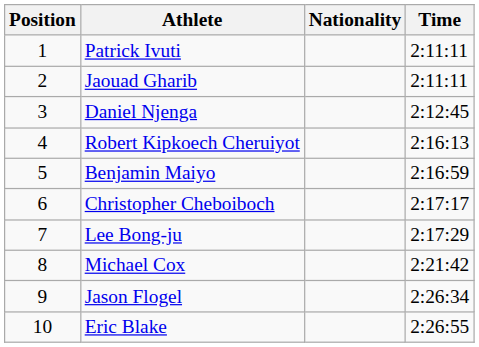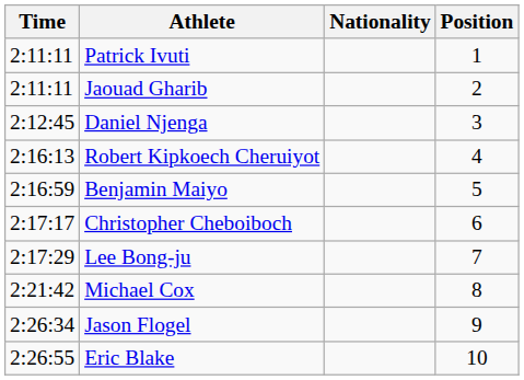columns swapped: Position <-> Time
